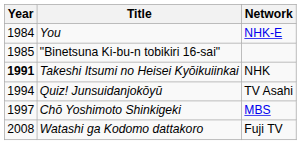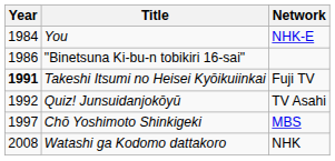"Binetsuna Ki-bu-n tobikiri 16-sai" | Year: 1985 -> 1986
Takeshi Itsumi no Heisei Kyōikuiinkai | Network: NHK -> Fuji TV
Quiz! Junsuidanjokōyū | Year: 1994 -> 1992
Watashi ga Kodomo dattakoro | Network: Fuji TV -> NHK
